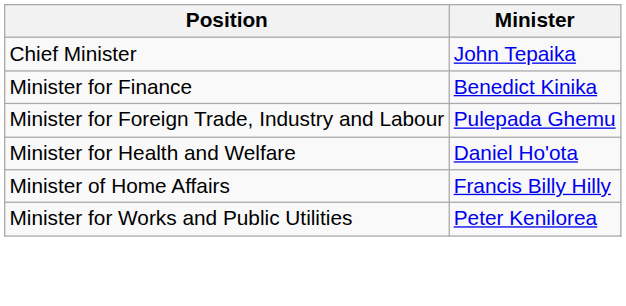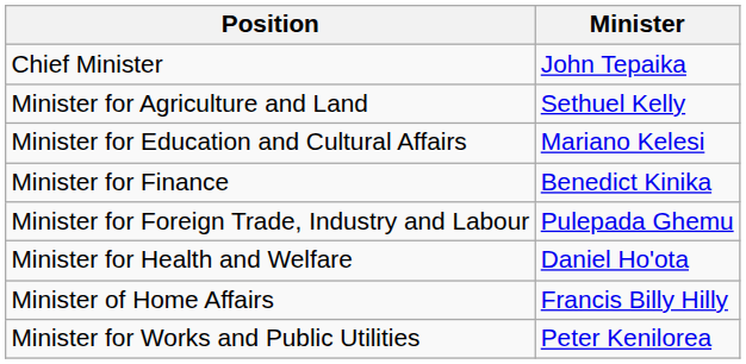+ row: Minister for Agriculture and Land | Sethuel Kelly
+ row: Minister for Education and Cultural Affairs | Mariano Kelesi
